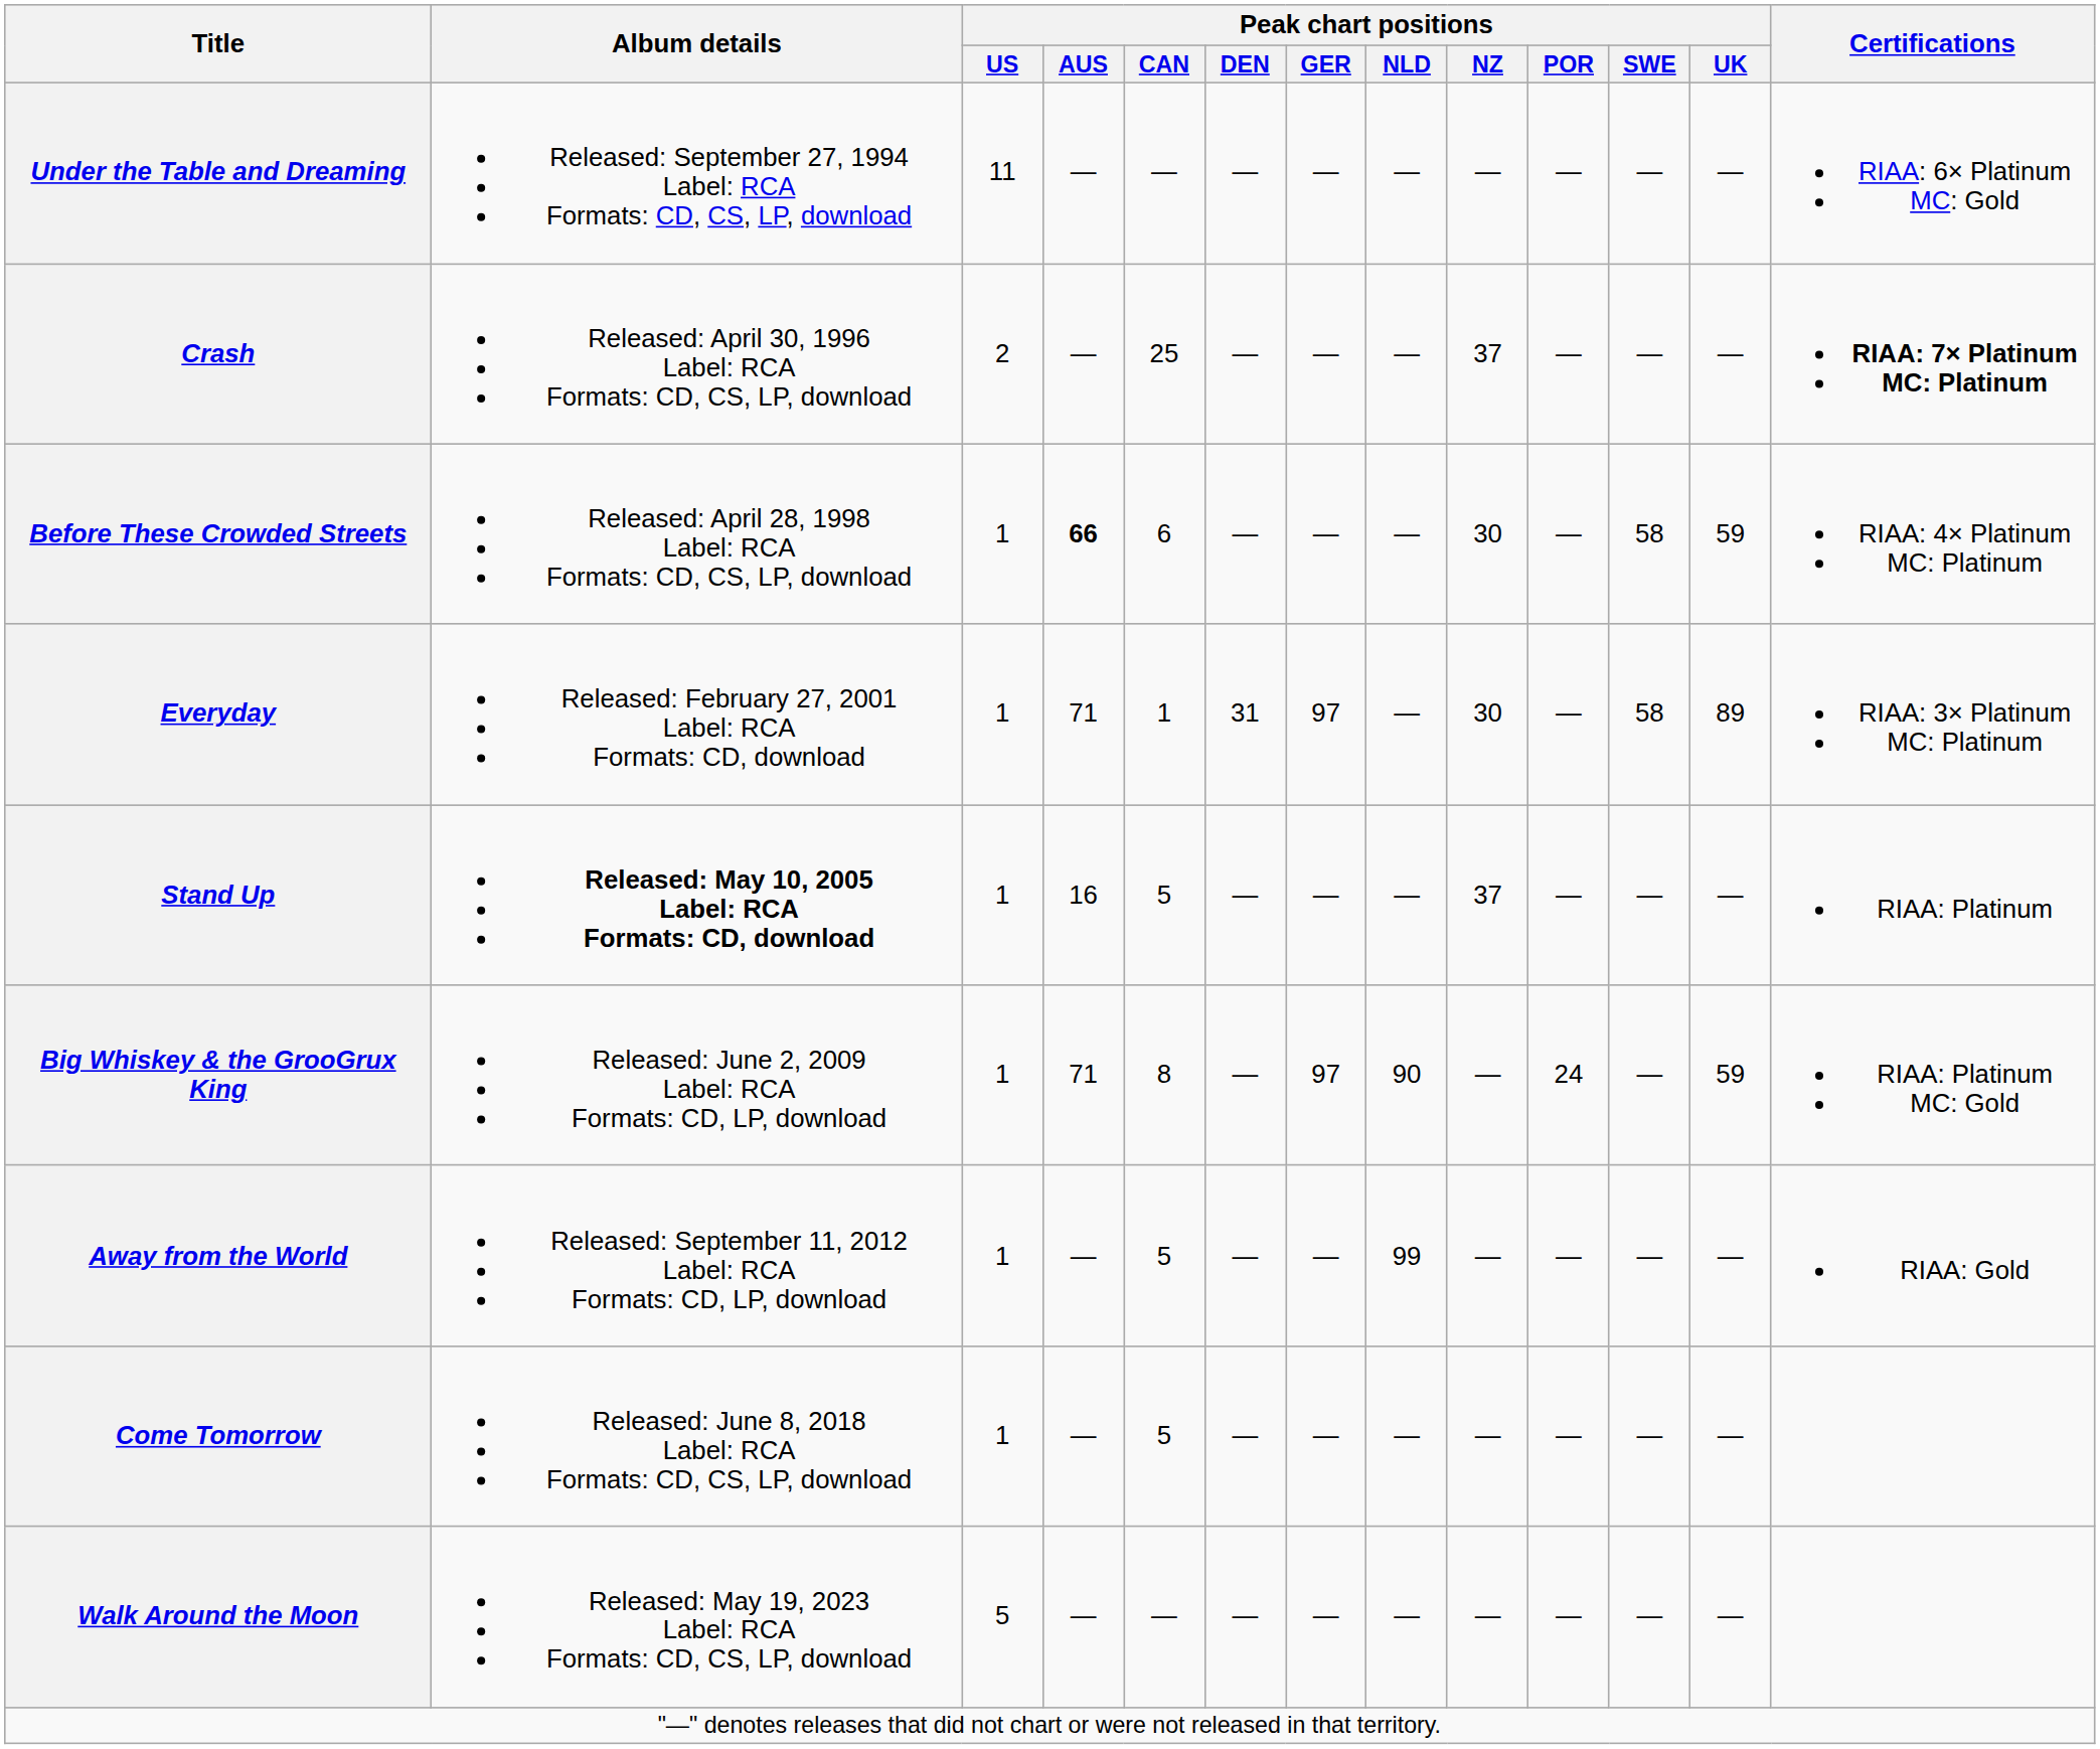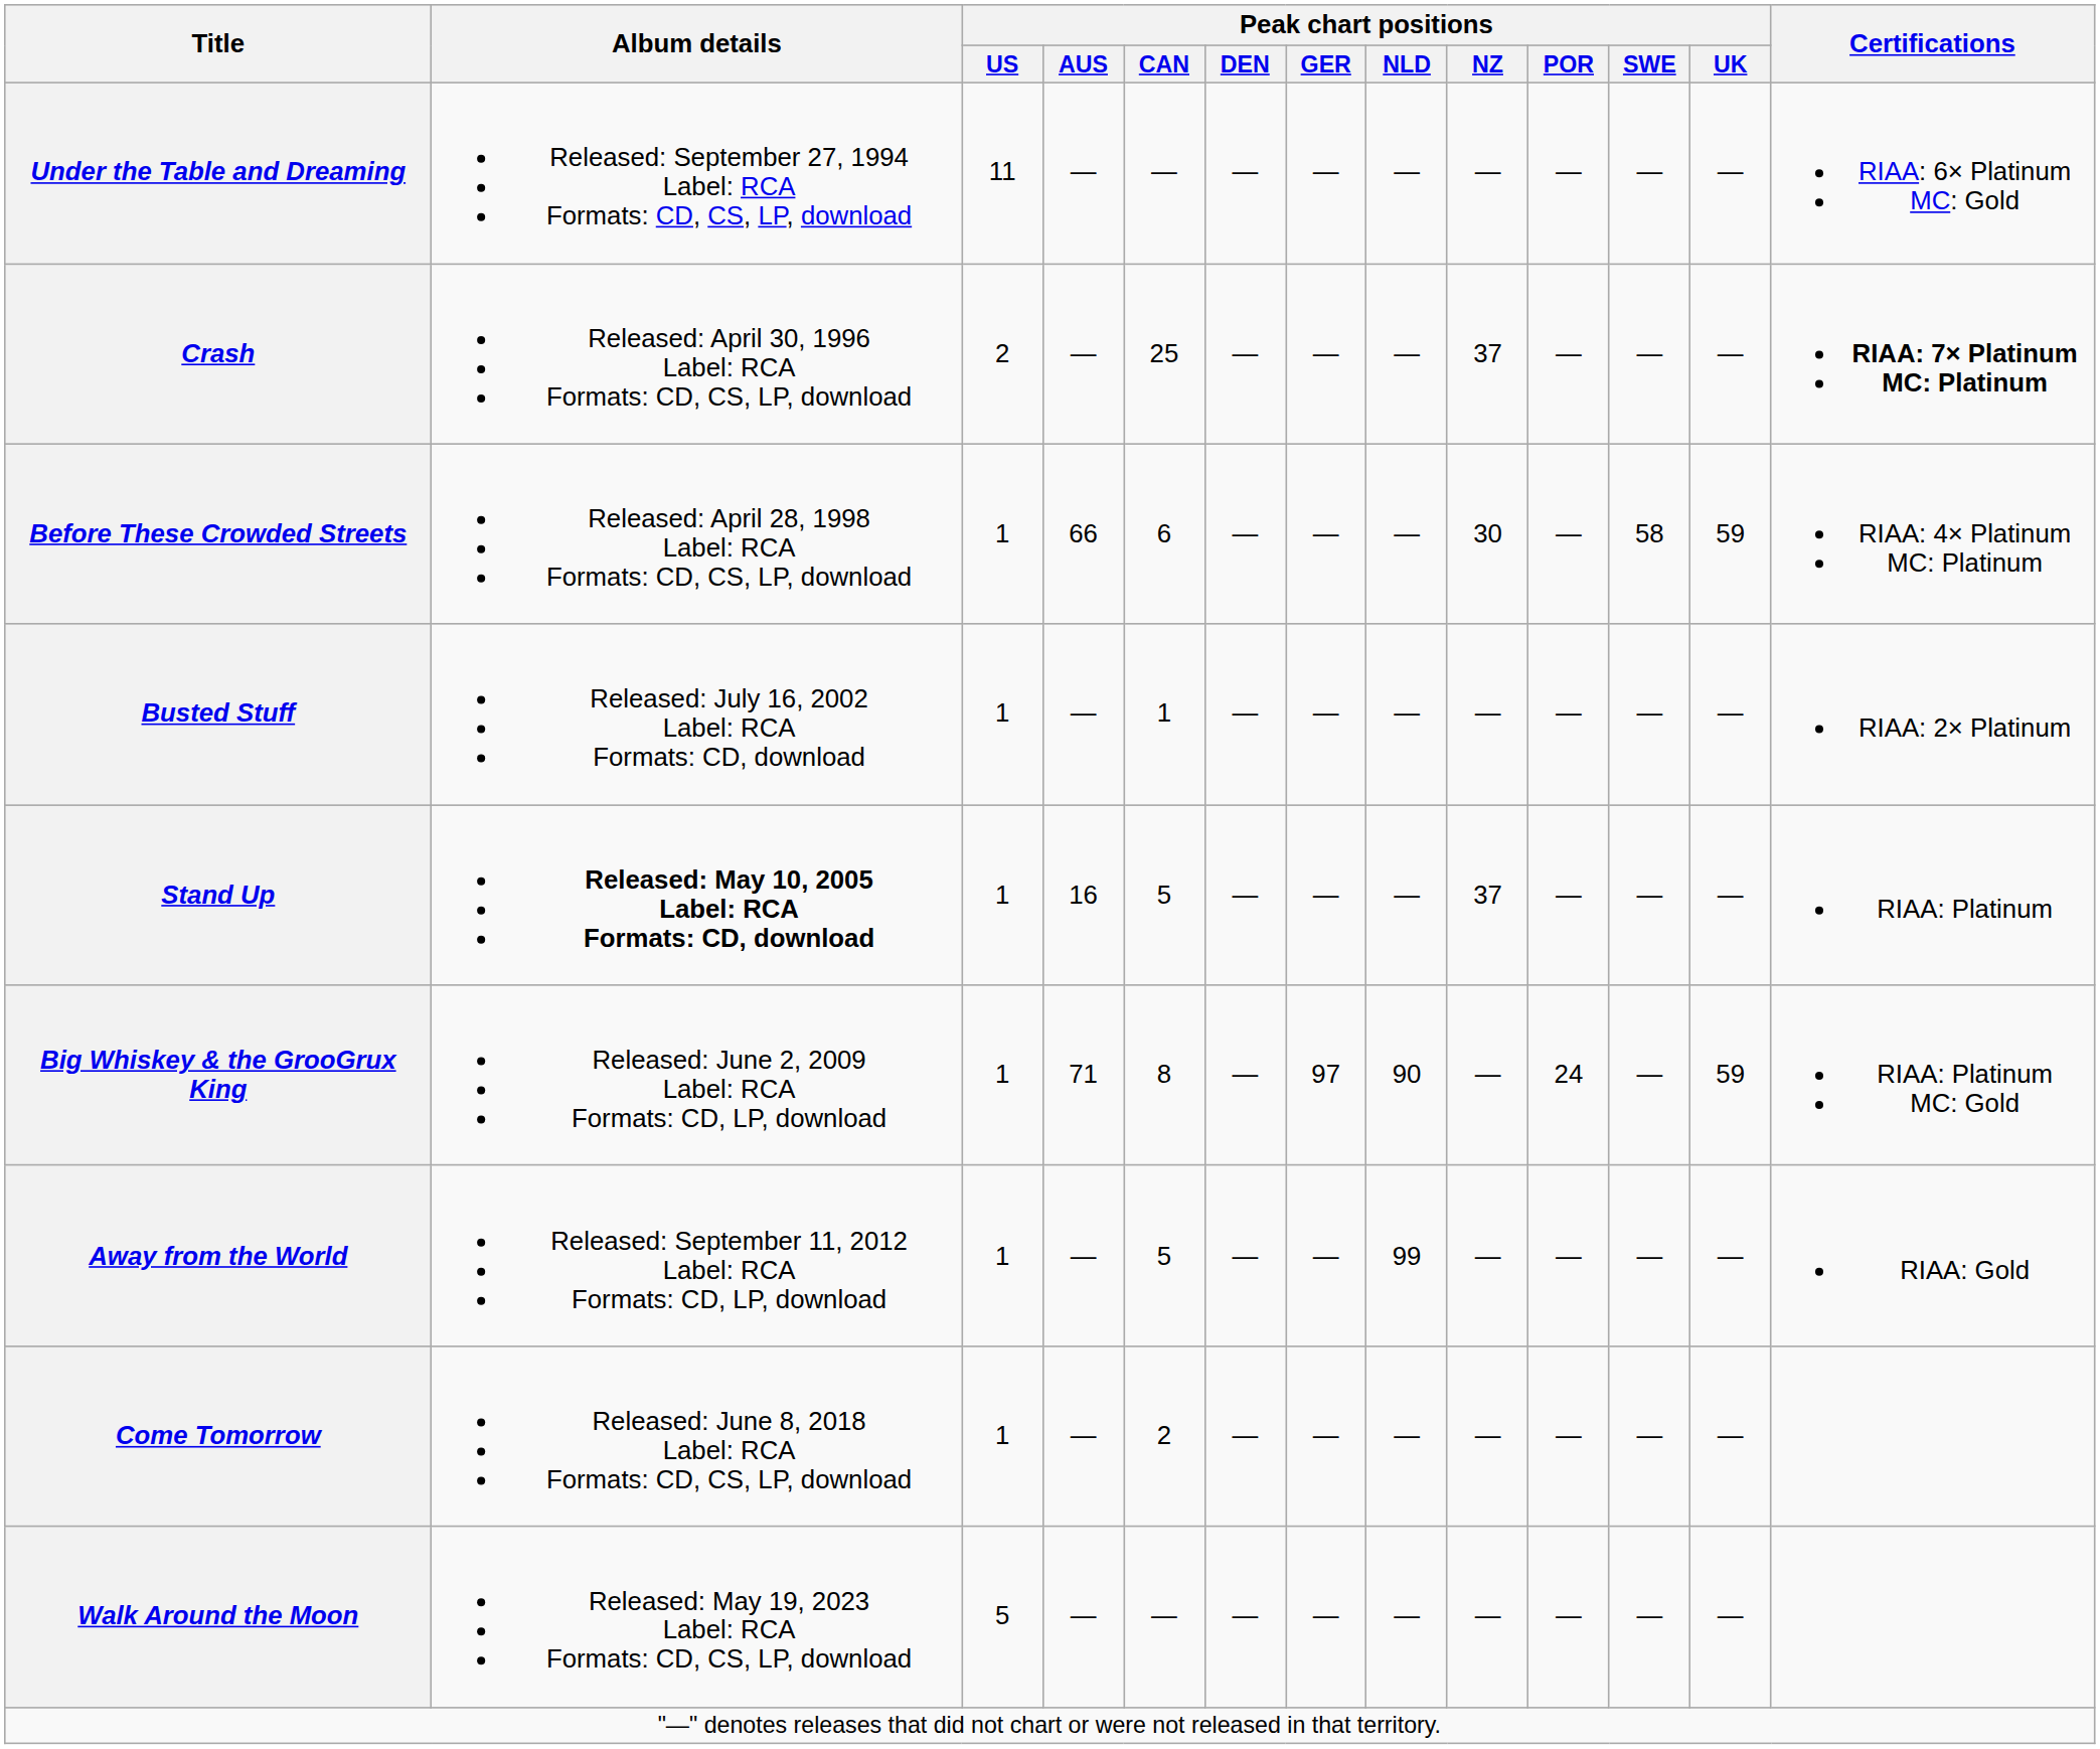Before These Crowded Streets | Peak chart positions / AUS: bold -> normal
- row: Everyday | Released: February 27, 2001 Label: RCA Formats: CD, download | 1 | 71 | 1 | 31 | 97 | — | 30 | — | 58 | 89 | RIAA: 3× Platinum MC: Platinum
+ row: Busted Stuff | Released: July 16, 2002 Label: RCA Formats: CD, download | 1 | — | 1 | — | — | — | — | — | — | — | RIAA: 2× Platinum
Come Tomorrow | Peak chart positions / CAN: 5 -> 2
